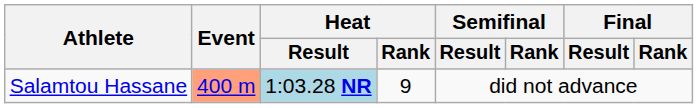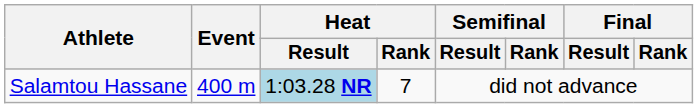Salamtou Hassane | Event: lightsalmon background -> no background
Salamtou Hassane | Heat / Rank: 9 -> 7
